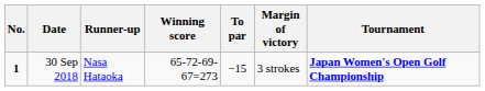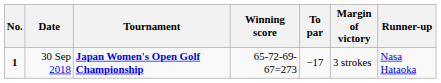columns swapped: Tournament <-> Runner-up
30 Sep 2018 | To par: −15 -> −17
